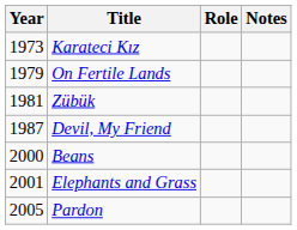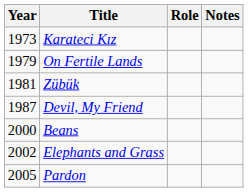Elephants and Grass | Year: 2001 -> 2002
